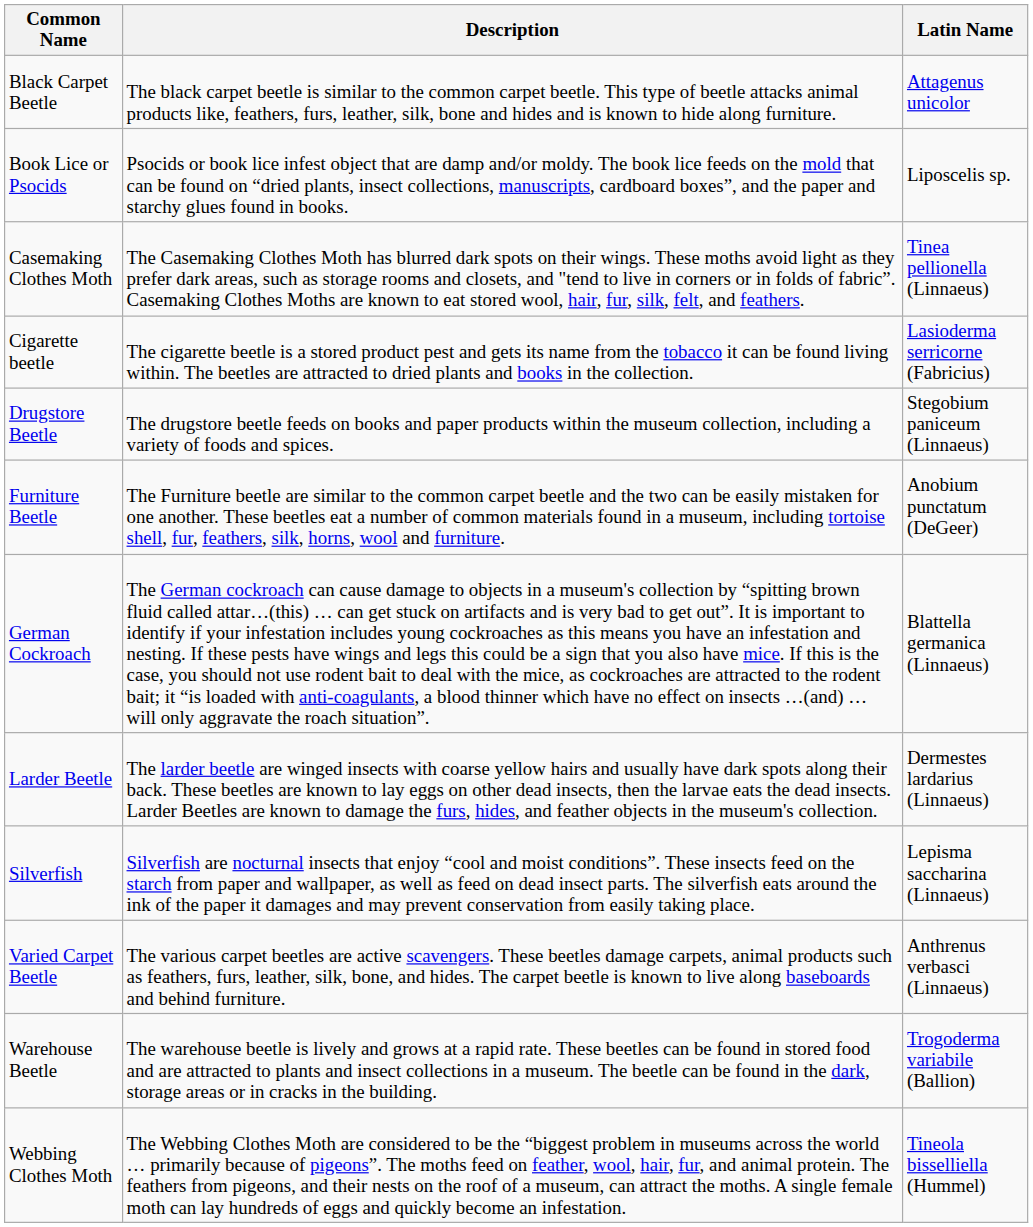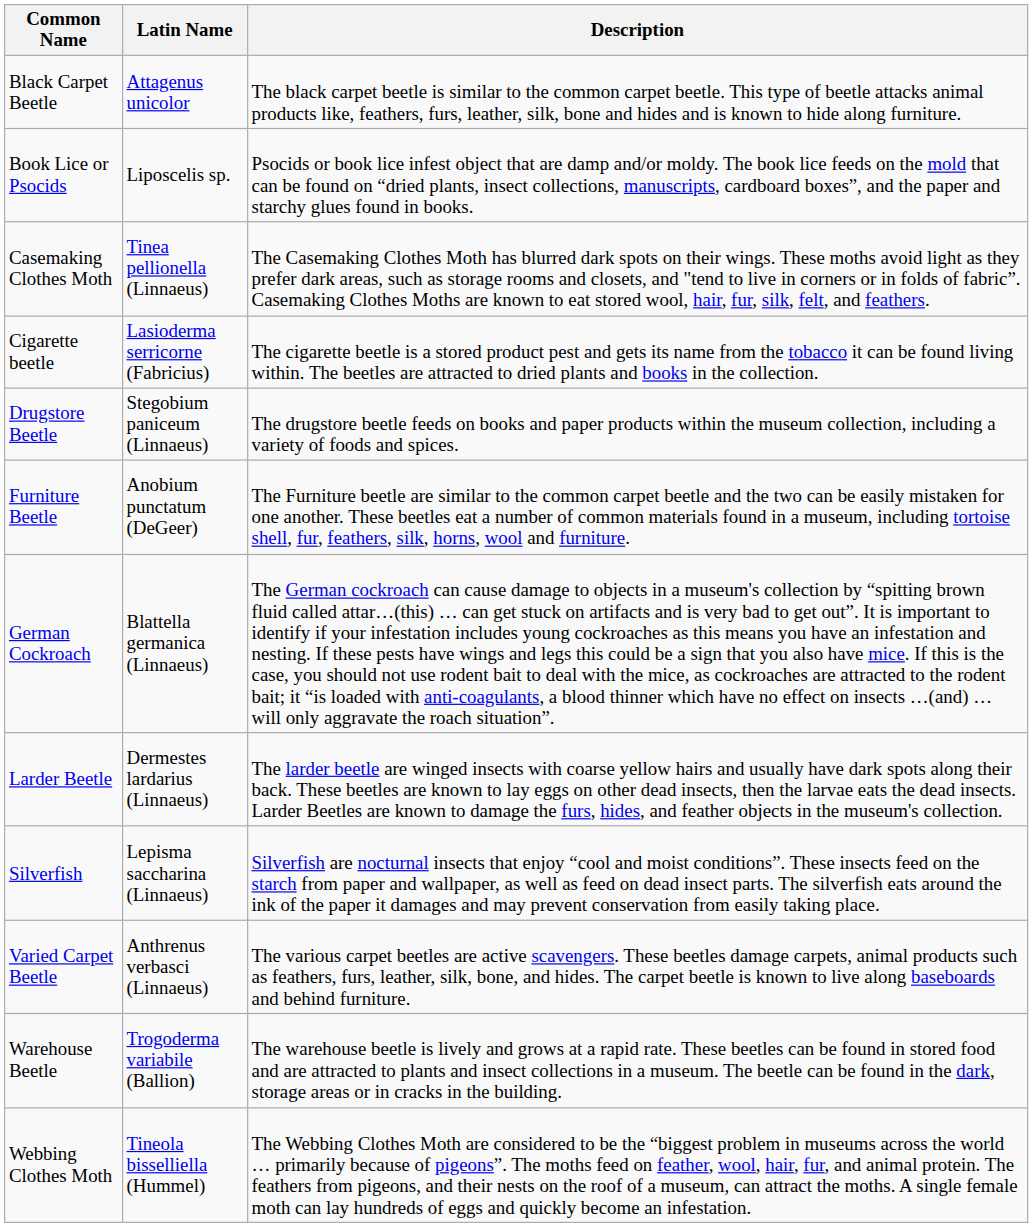columns swapped: Latin Name <-> Description
